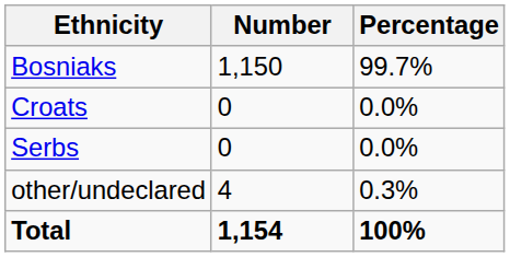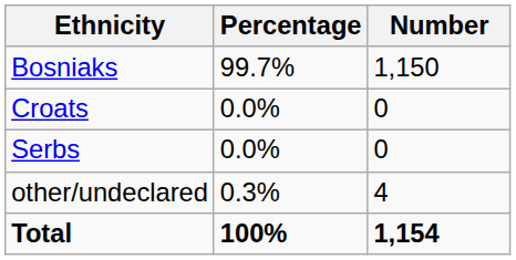columns swapped: Number <-> Percentage
